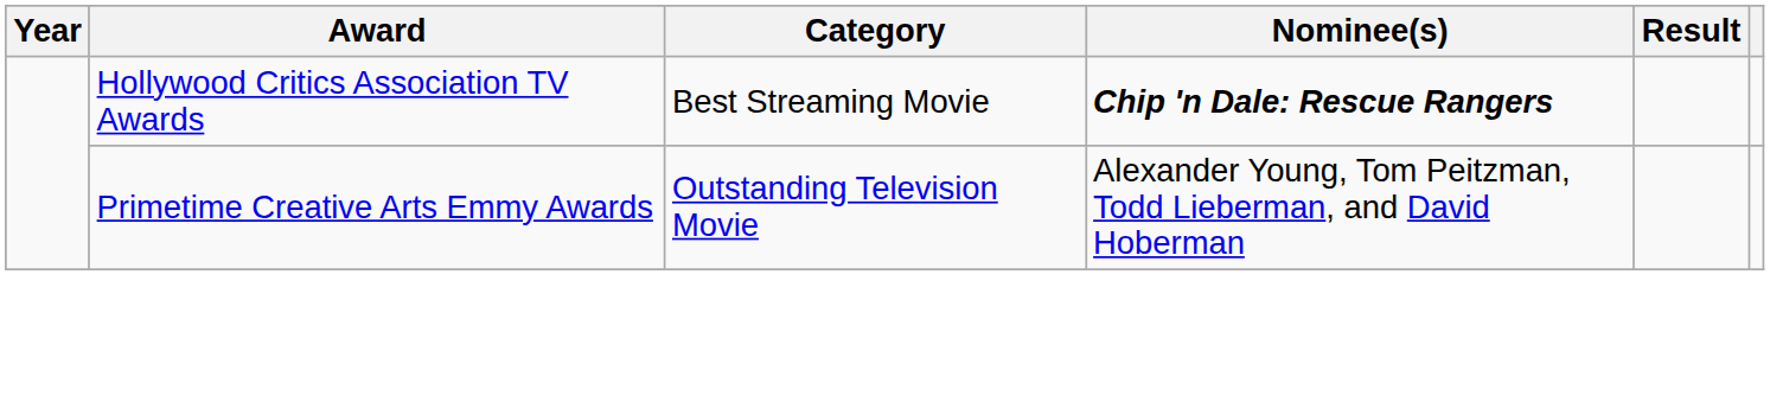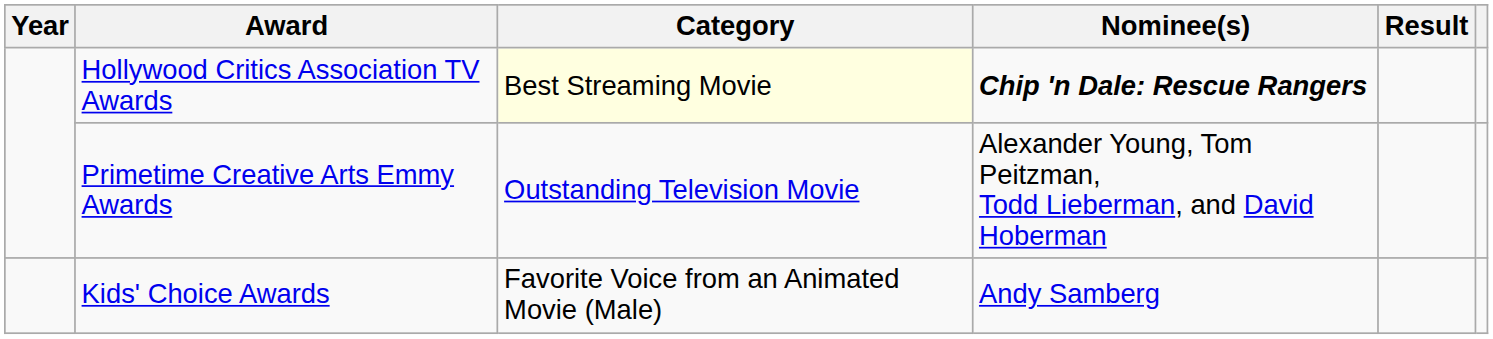Hollywood Critics Association TV Awards | Category: no background -> lightyellow background
+ row: Kids' Choice Awards | Favorite Voice from an Animated Movie (Male) | Andy Samberg
